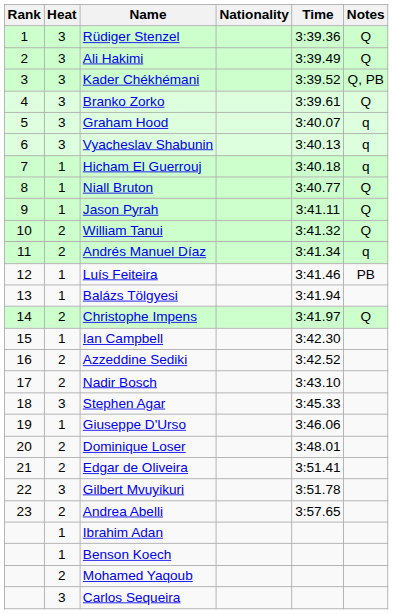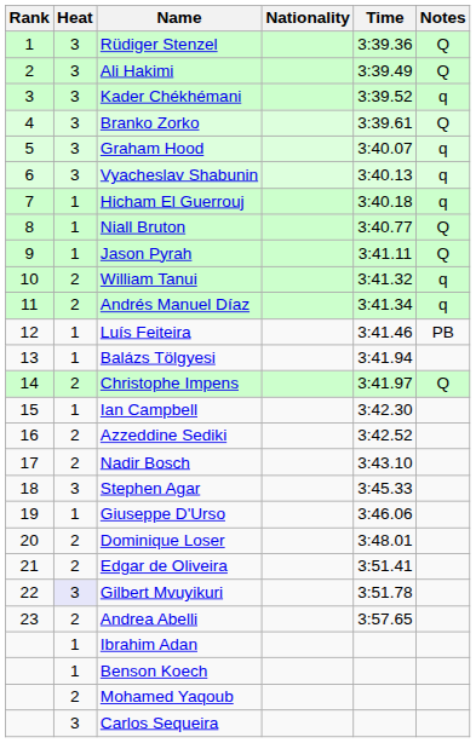Kader Chékhémani | Notes: Q, PB -> q
William Tanui | Notes: Q -> q
Gilbert Mvuyikuri | Heat: no background -> lavender background
